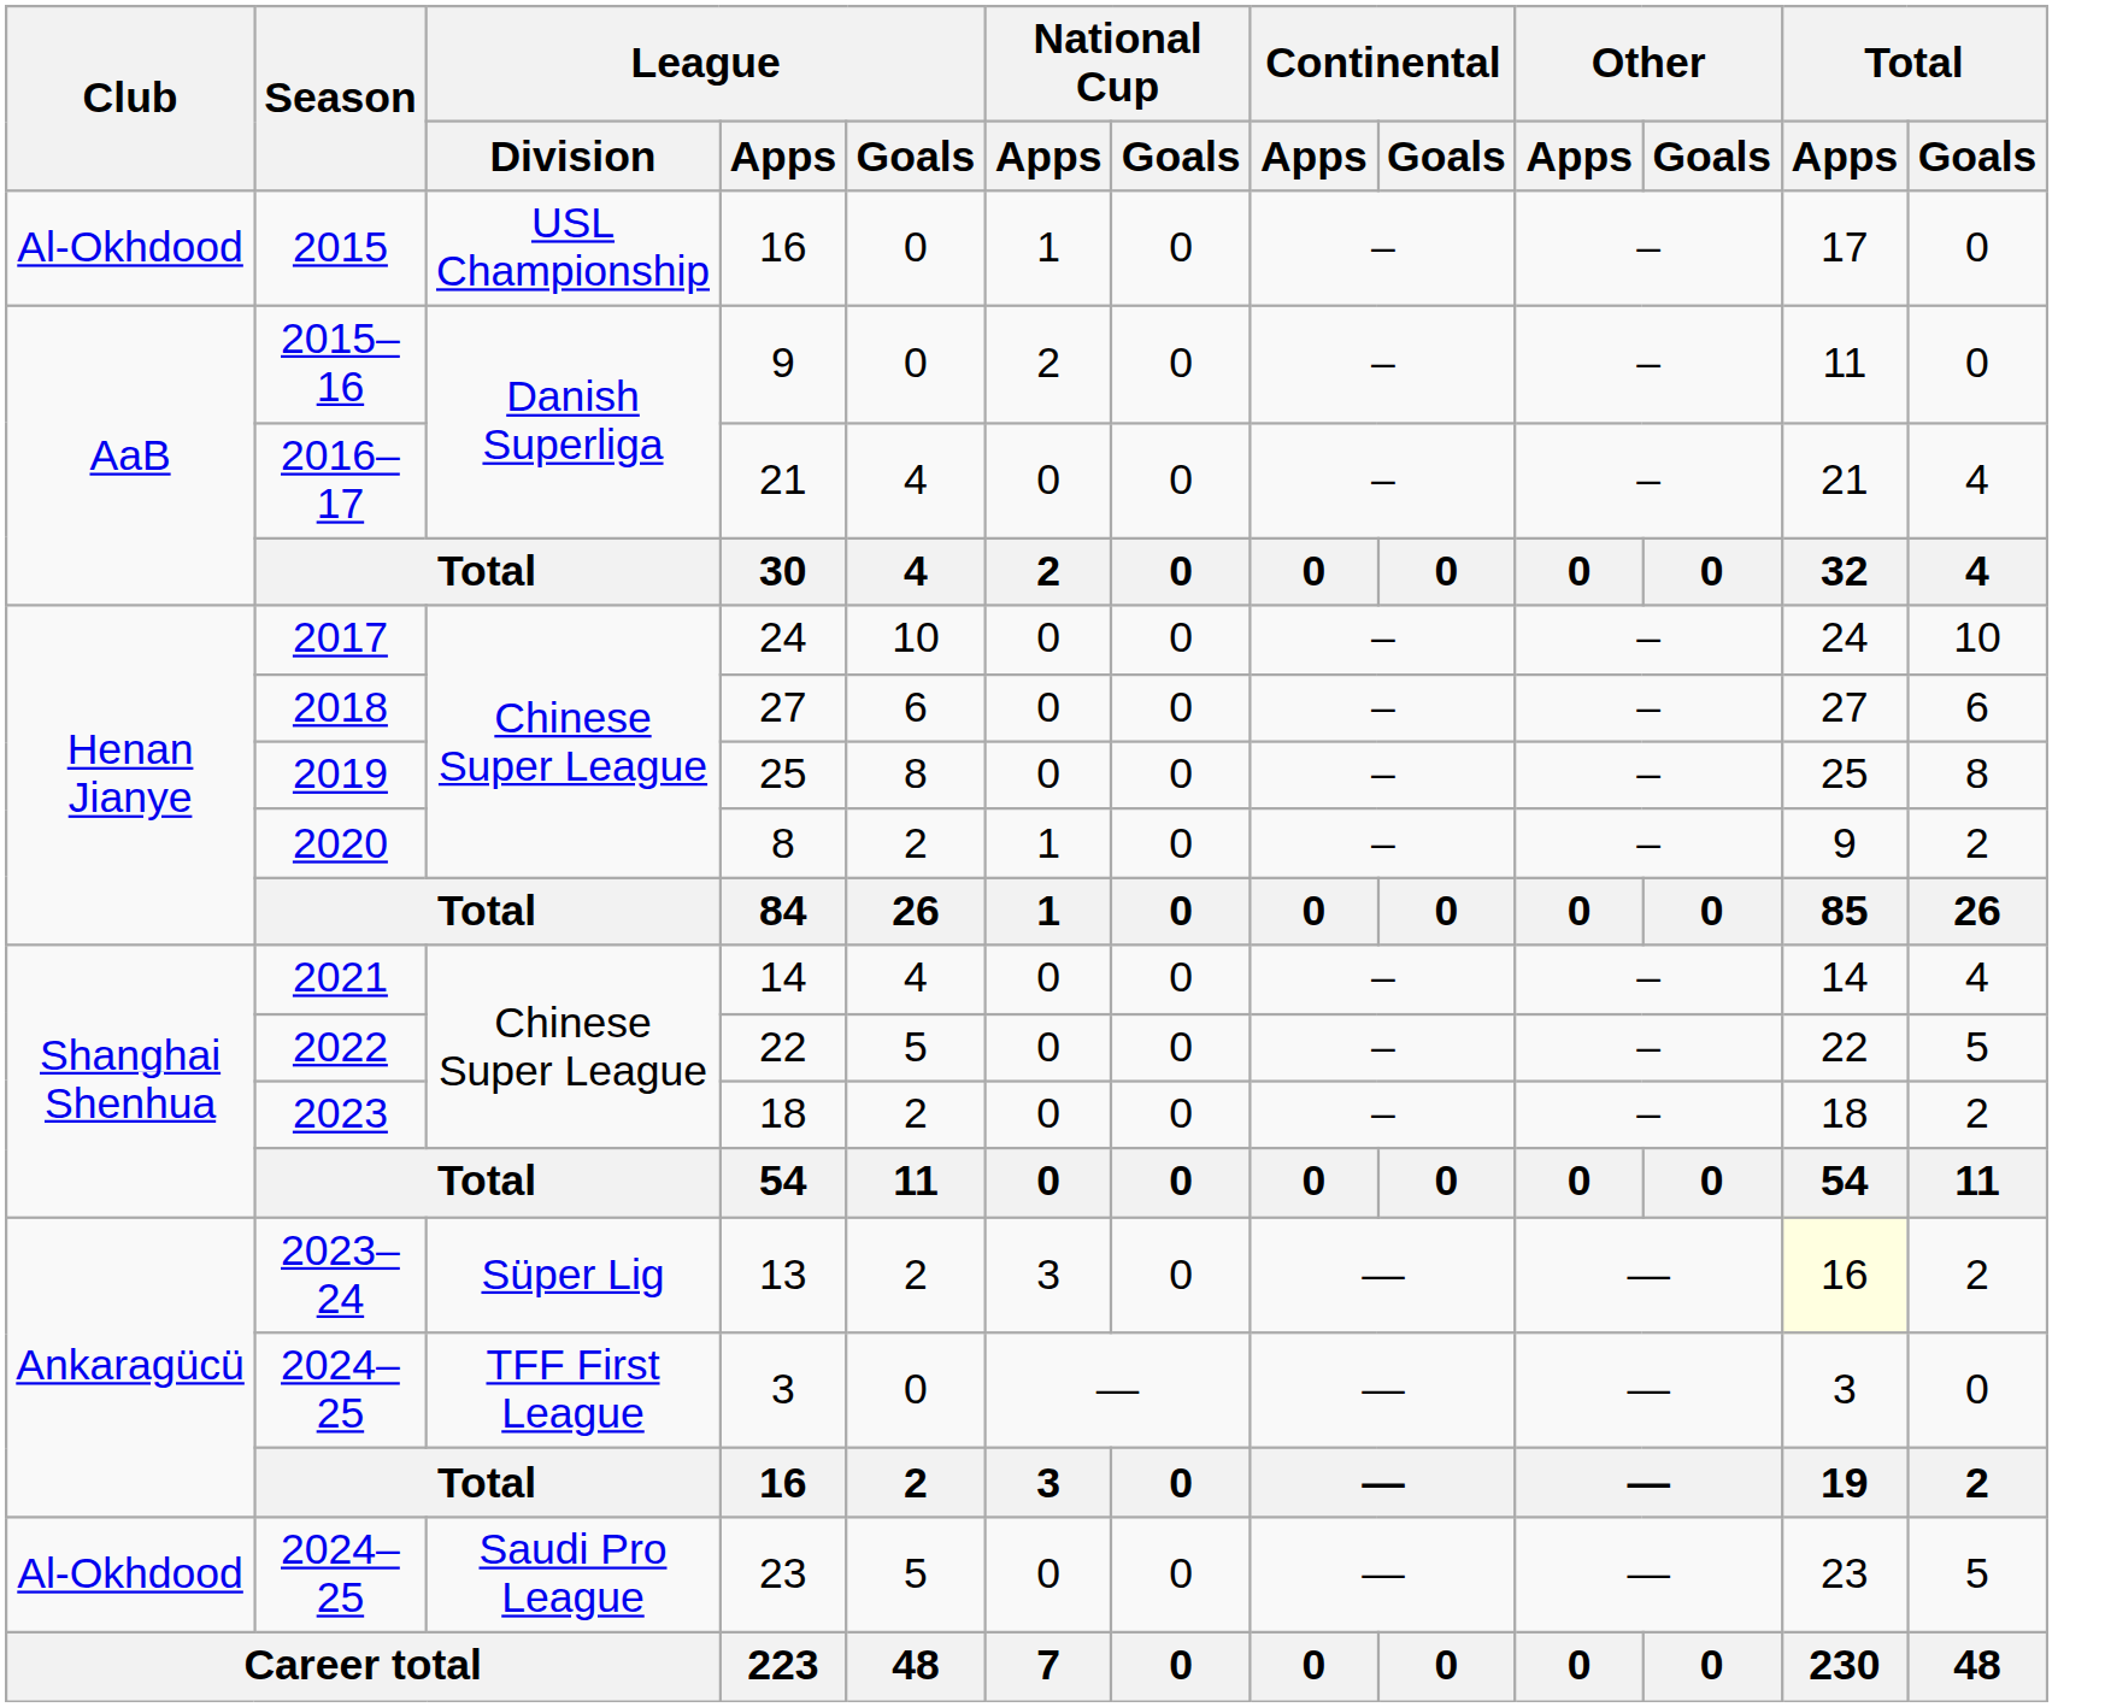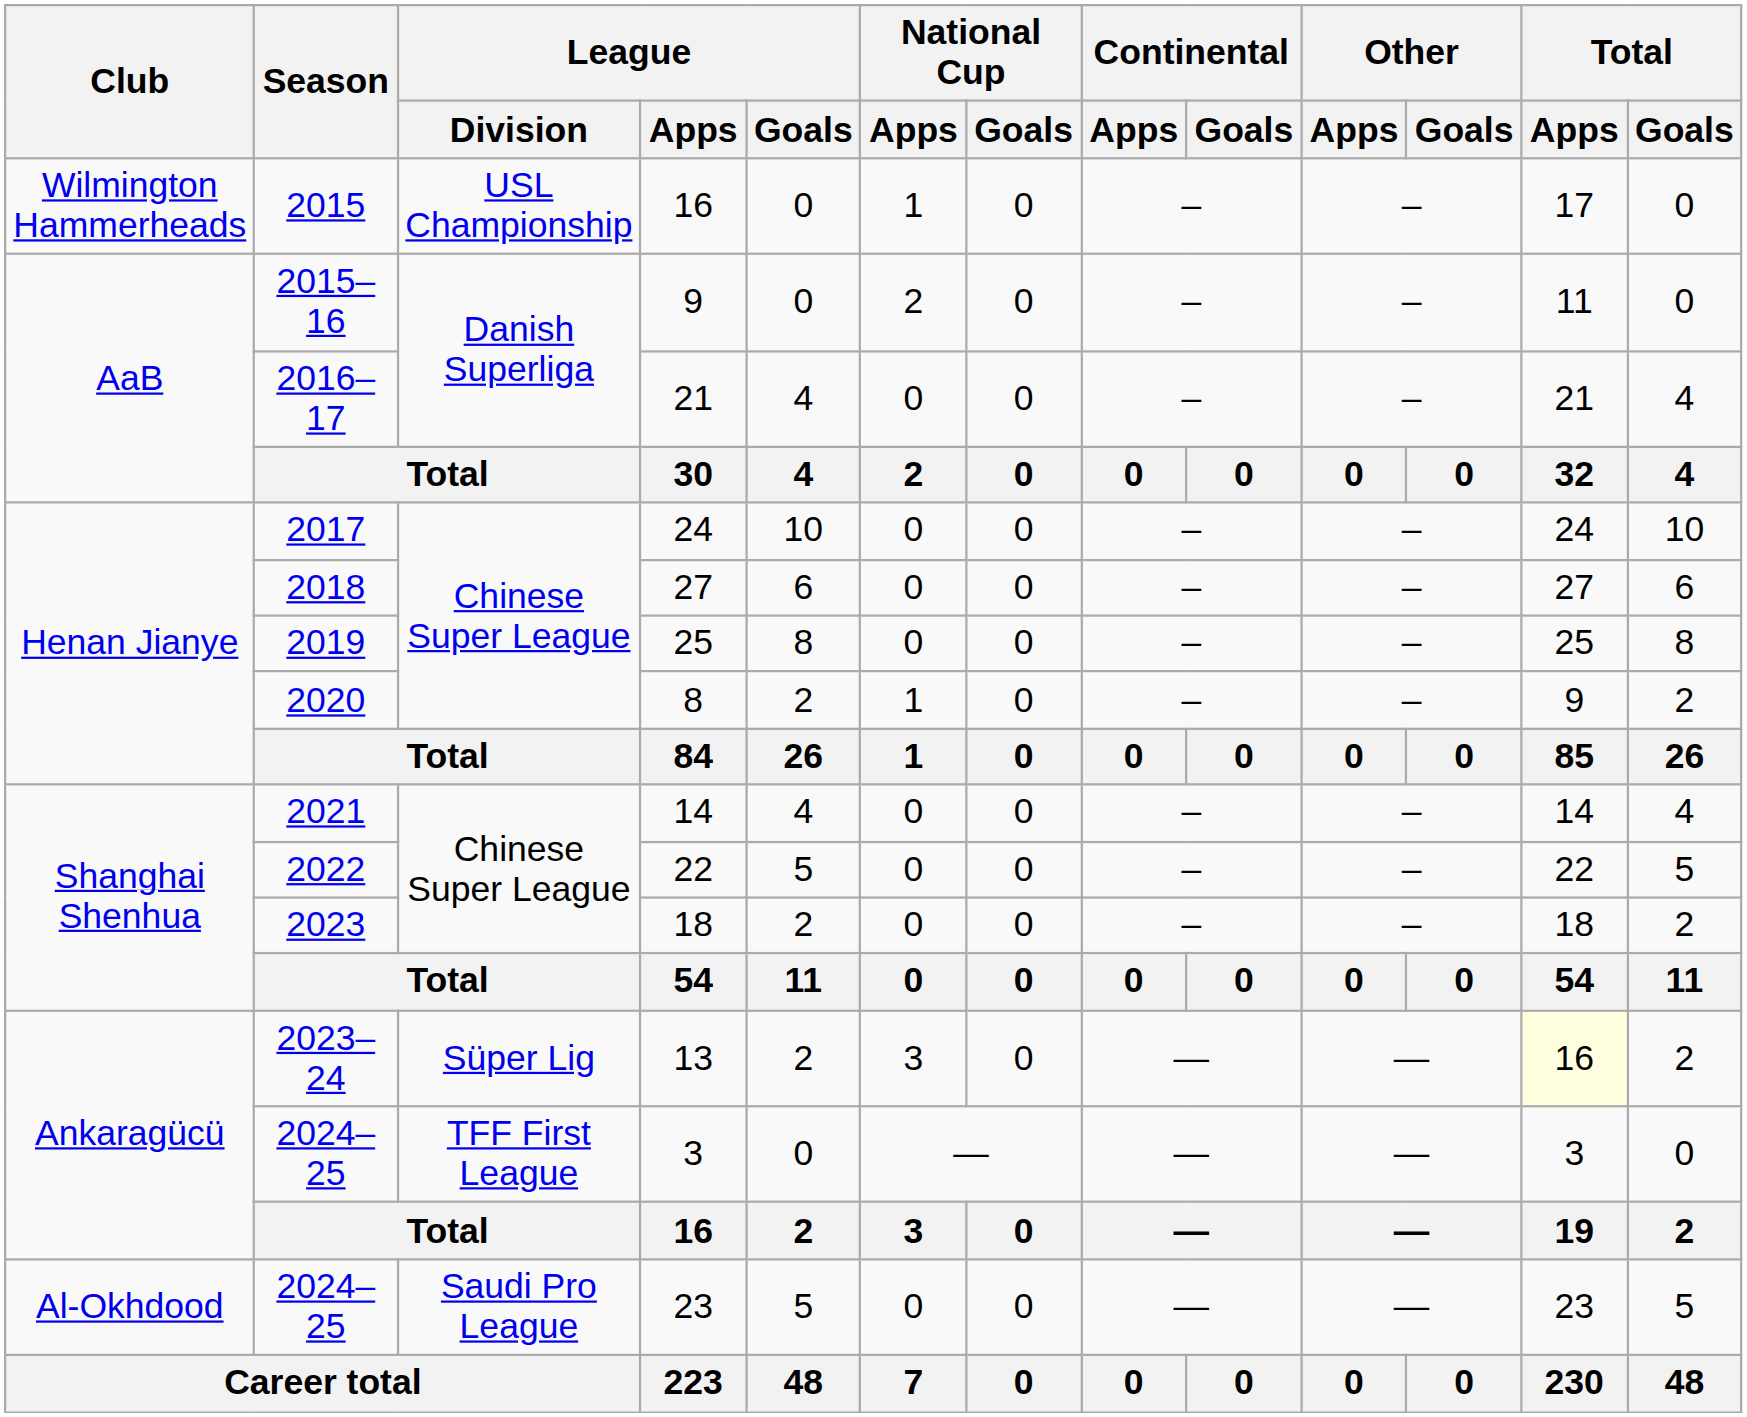2015 / 16 | Club: Al-Okhdood -> Wilmington Hammerheads
